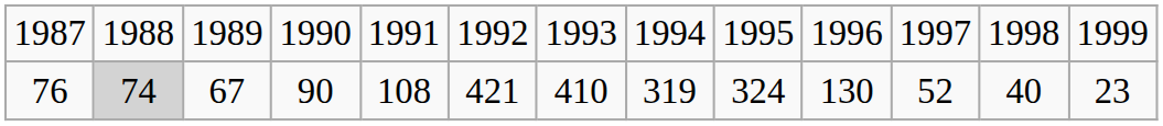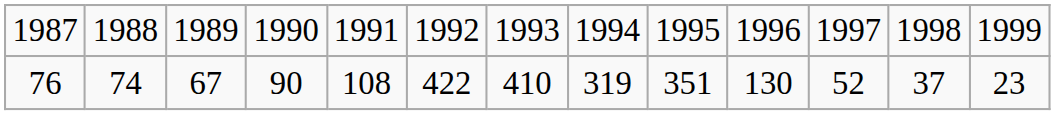76 | column 2: lightgrey background -> no background
76 | column 6: 421 -> 422
76 | column 9: 324 -> 351
76 | column 12: 40 -> 37
